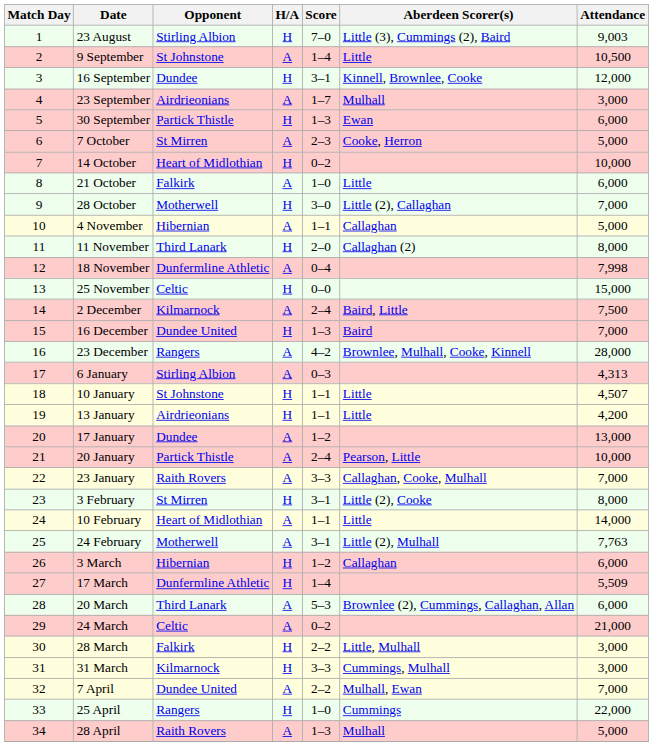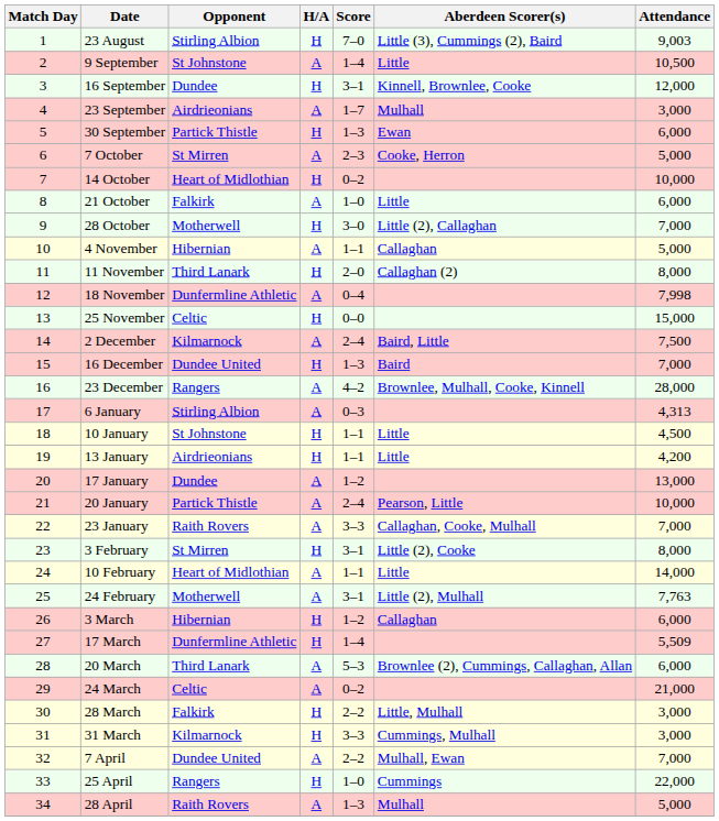10 January | Attendance: 4,507 -> 4,500
